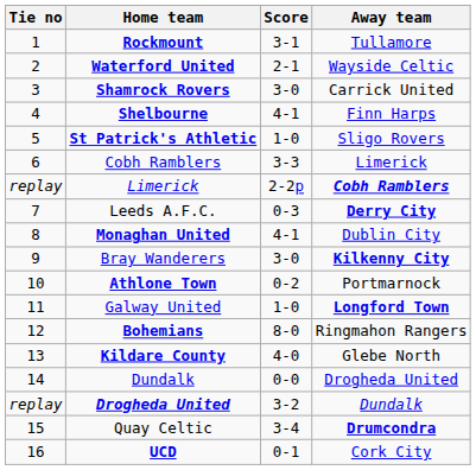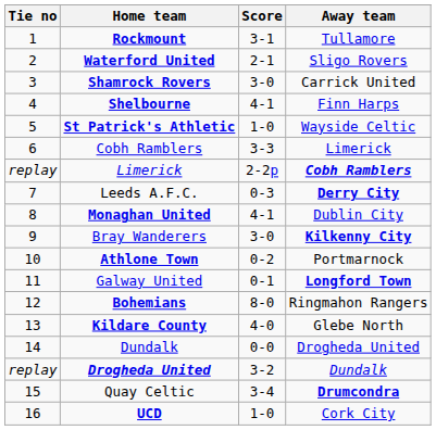Waterford United | Away team: Wayside Celtic -> Sligo Rovers
St Patrick's Athletic | Away team: Sligo Rovers -> Wayside Celtic
Galway United | Score: 1-0 -> 0-1
UCD | Score: 0-1 -> 1-0
